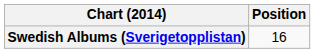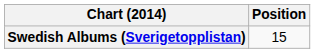Swedish Albums (Sverigetopplistan) | Position: 16 -> 15
